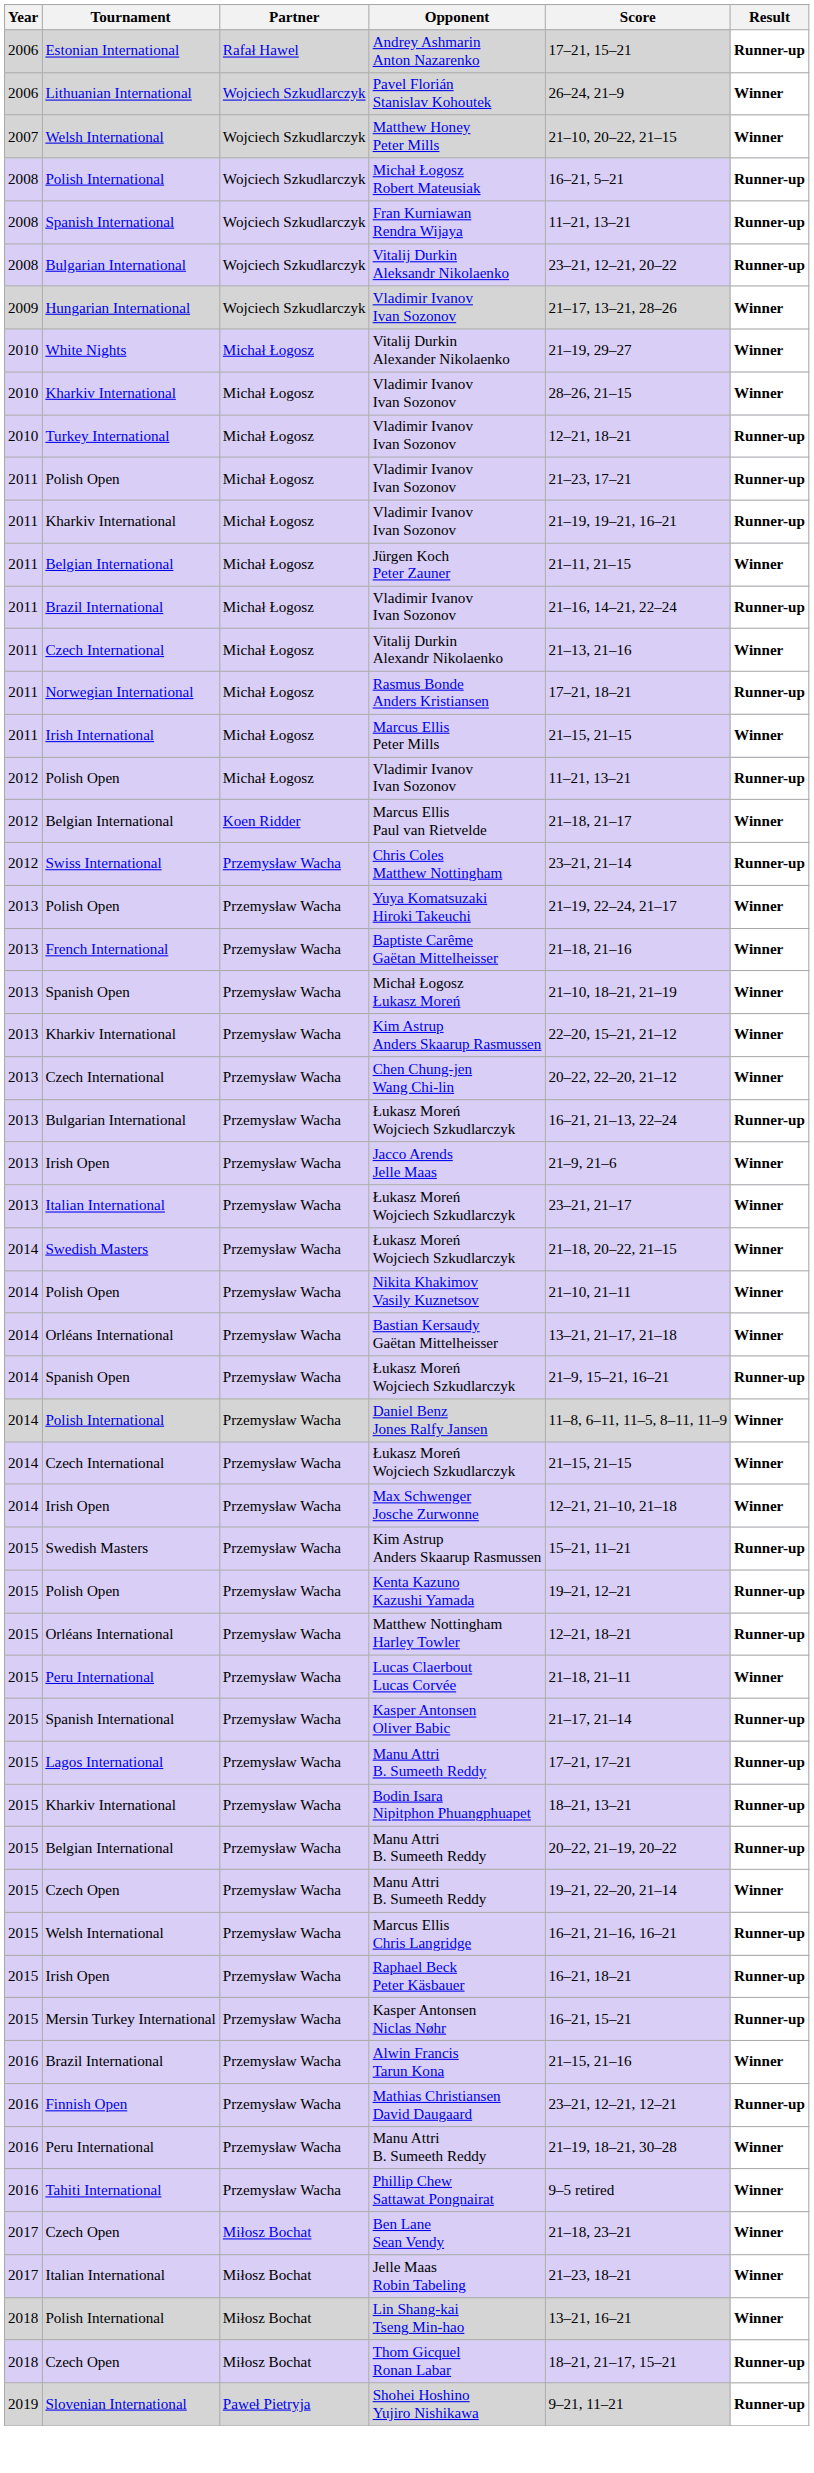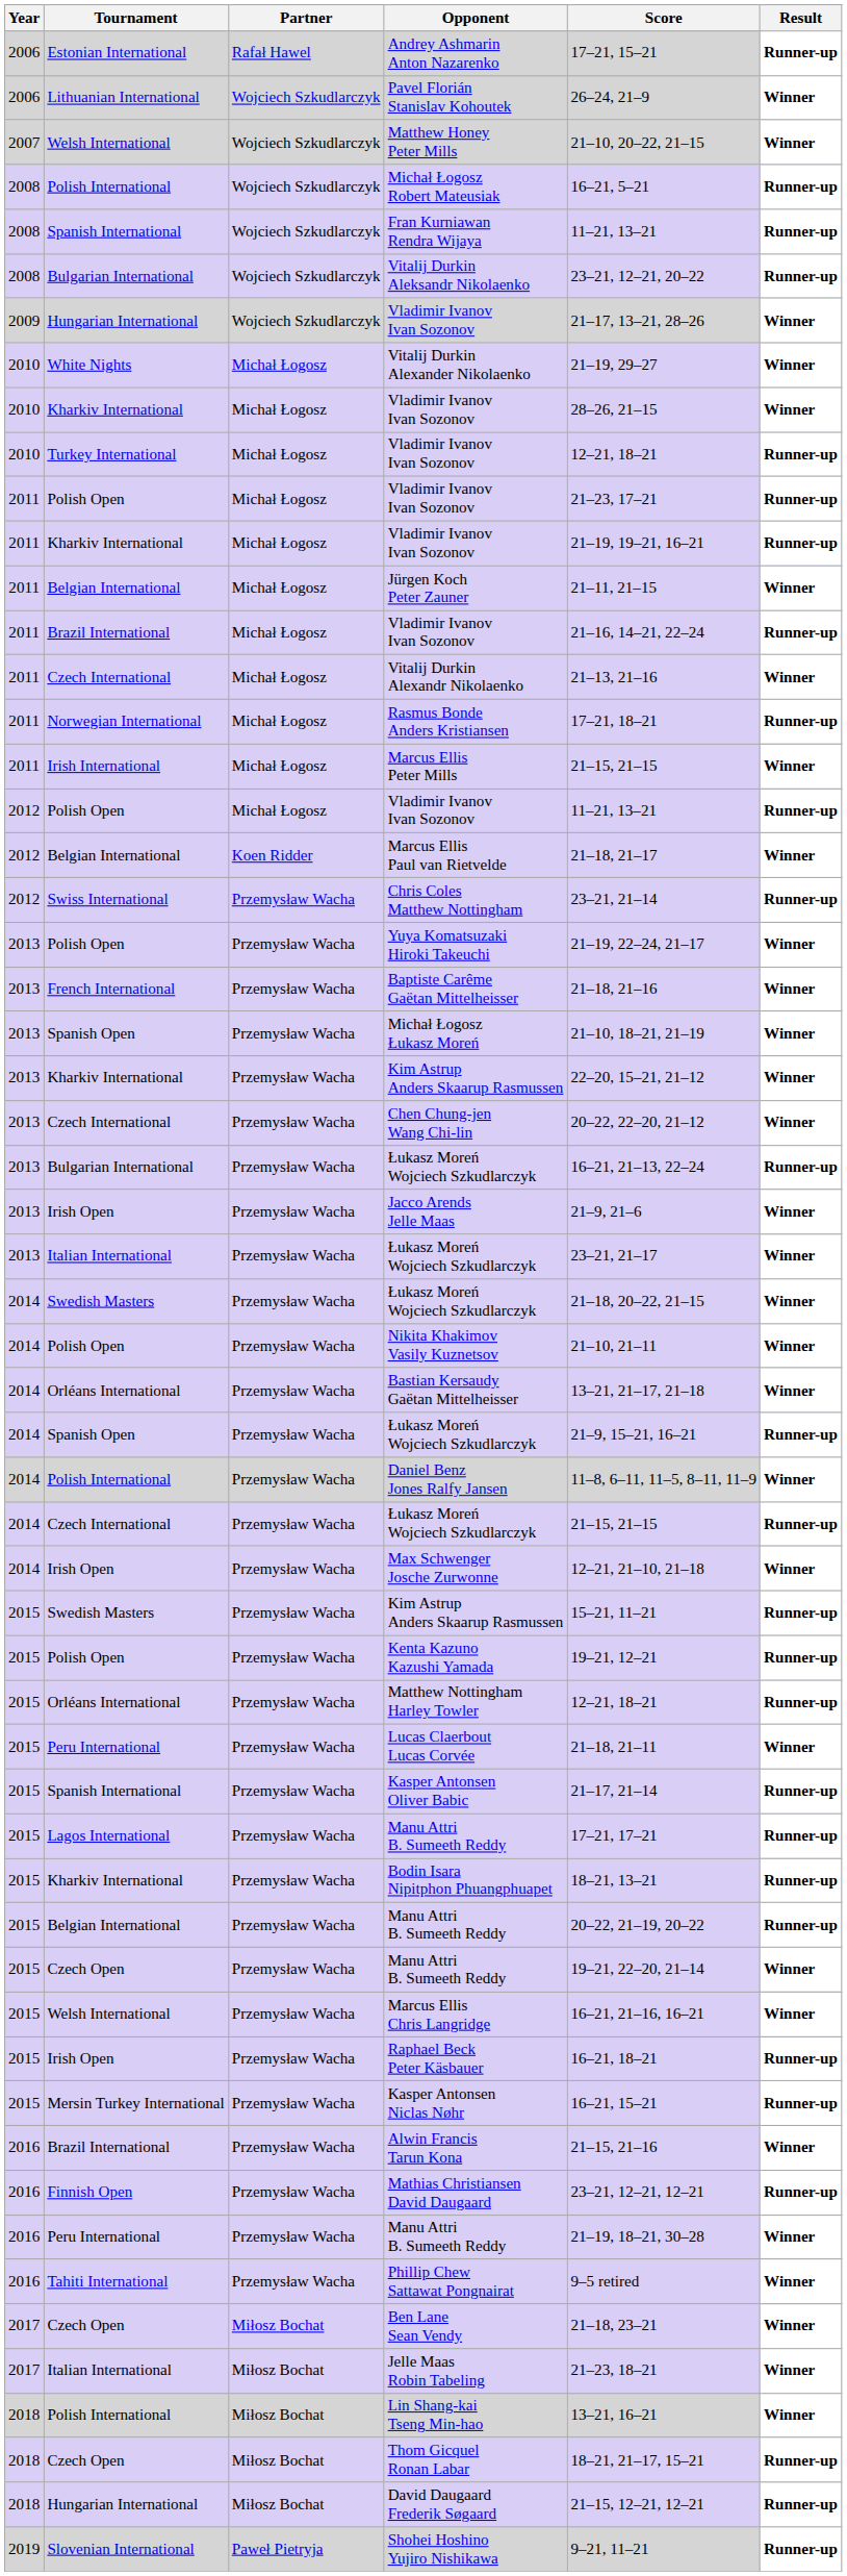Czech International / Łukasz Moreń Wojciech Szkudlarczyk | Result: Winner -> Runner-up
Marcus Ellis Chris Langridge | Result: Runner-up -> Winner
+ row: 2018 | Hungarian International | Miłosz Bochat | David Daugaard Frederik Søgaard | 21–15, 12–21, 12–21 | Runner-up
